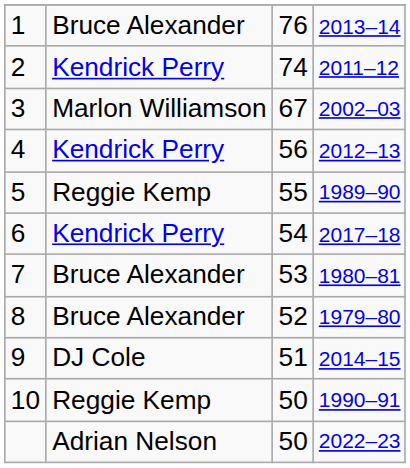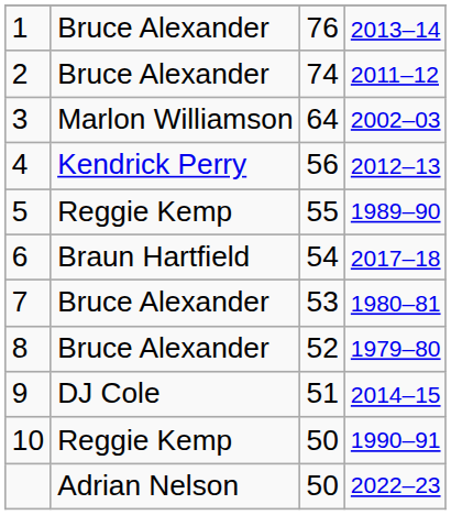2 | column 2: Kendrick Perry -> Bruce Alexander
3 | column 3: 67 -> 64
6 | column 2: Kendrick Perry -> Braun Hartfield
